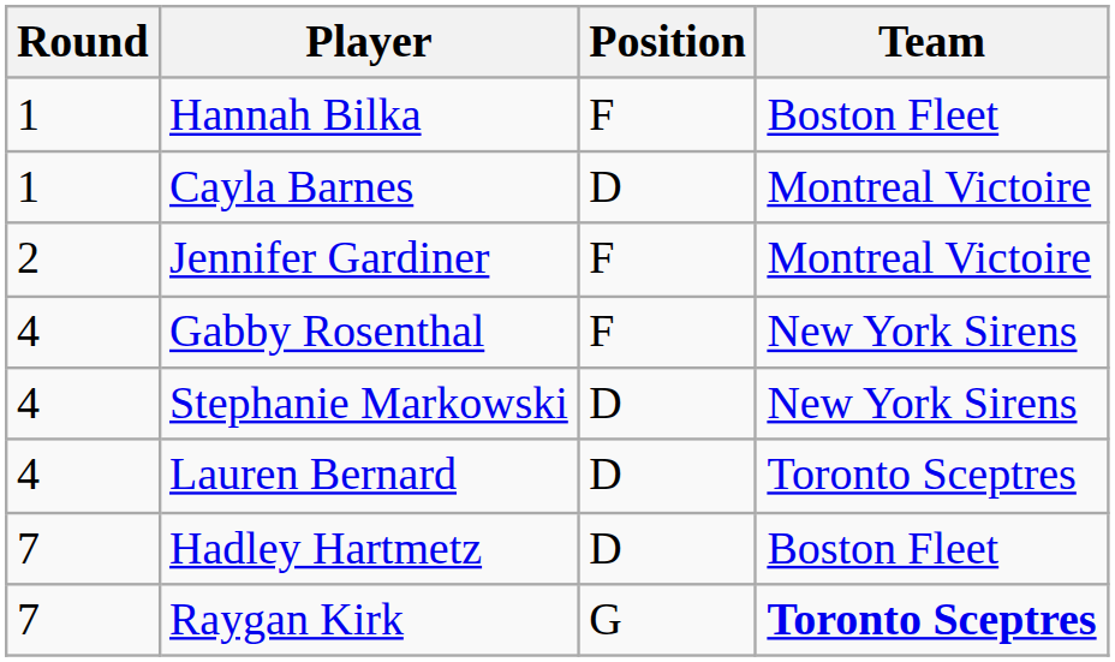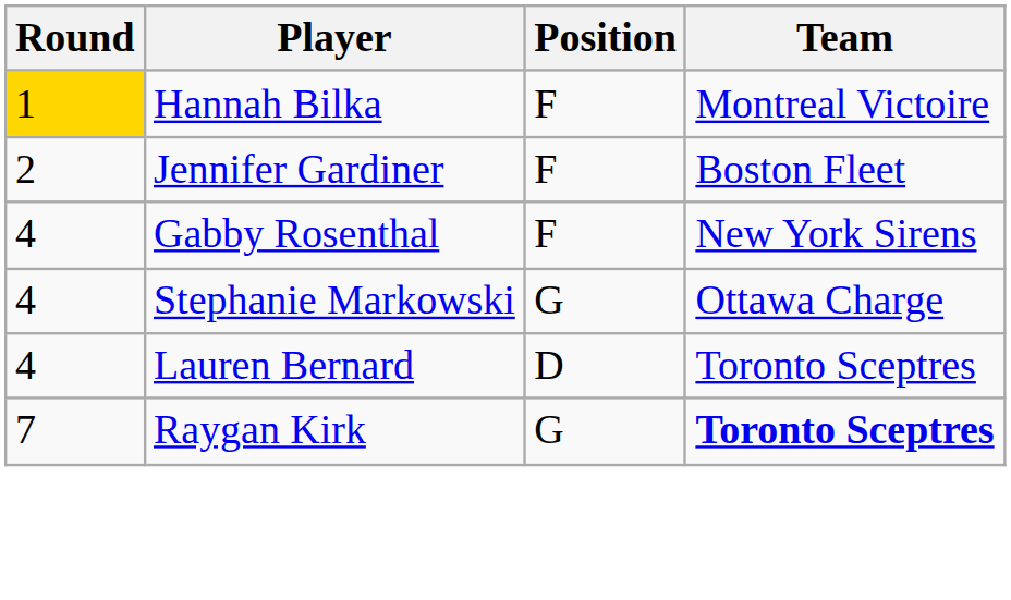Hannah Bilka | Round: no background -> gold background
Hannah Bilka | Team: Boston Fleet -> Montreal Victoire
- row: 1 | Cayla Barnes | D | Montreal Victoire
Jennifer Gardiner | Team: Montreal Victoire -> Boston Fleet
Stephanie Markowski | Position: D -> G
Stephanie Markowski | Team: New York Sirens -> Ottawa Charge
- row: 7 | Hadley Hartmetz | D | Boston Fleet
